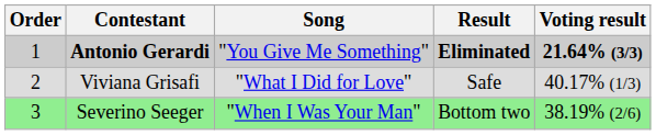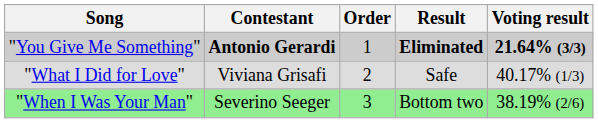columns swapped: Order <-> Song
